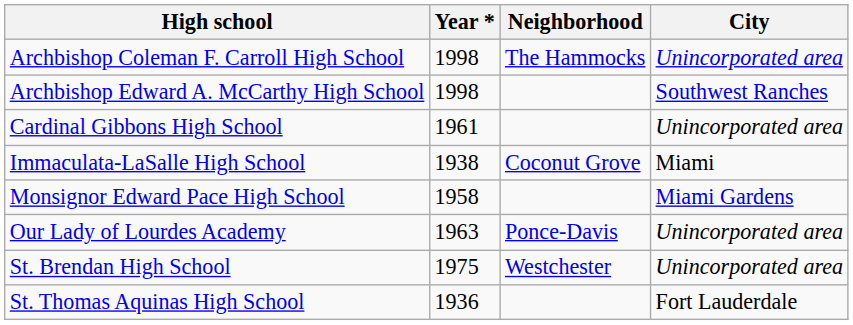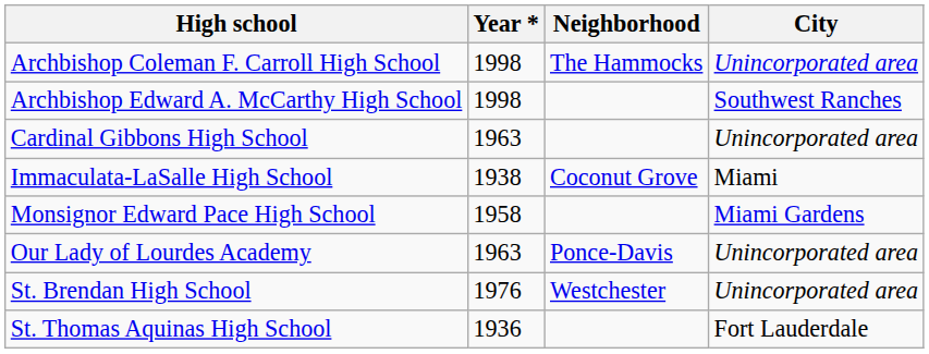Cardinal Gibbons High School | Year *: 1961 -> 1963
St. Brendan High School | Year *: 1975 -> 1976
